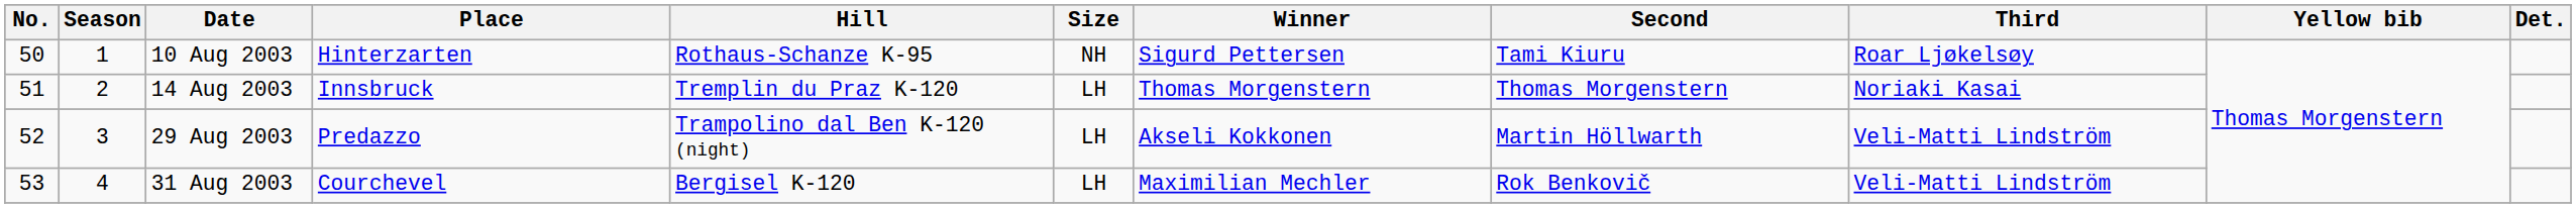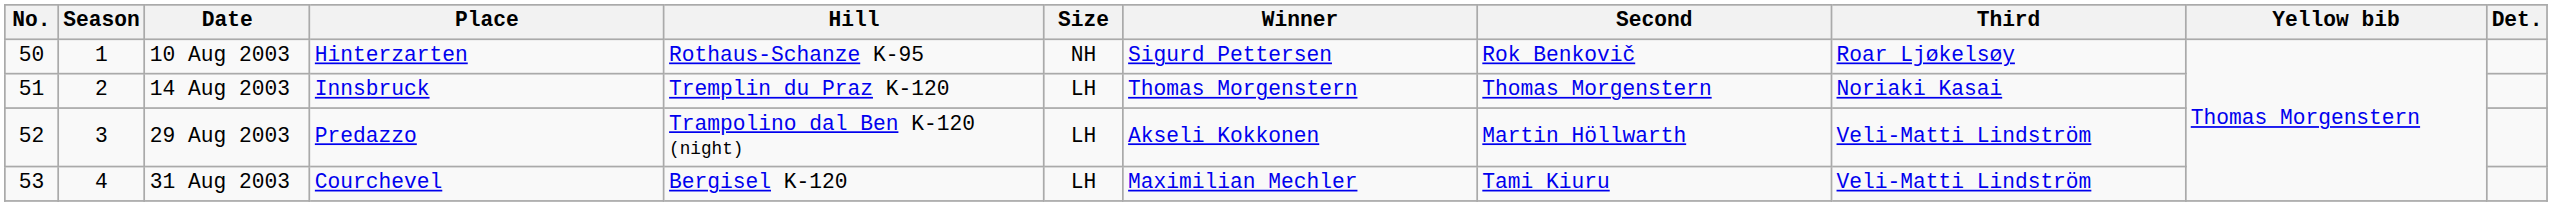10 Aug 2003 | Second: Tami Kiuru -> Rok Benkovič
31 Aug 2003 | Second: Rok Benkovič -> Tami Kiuru
